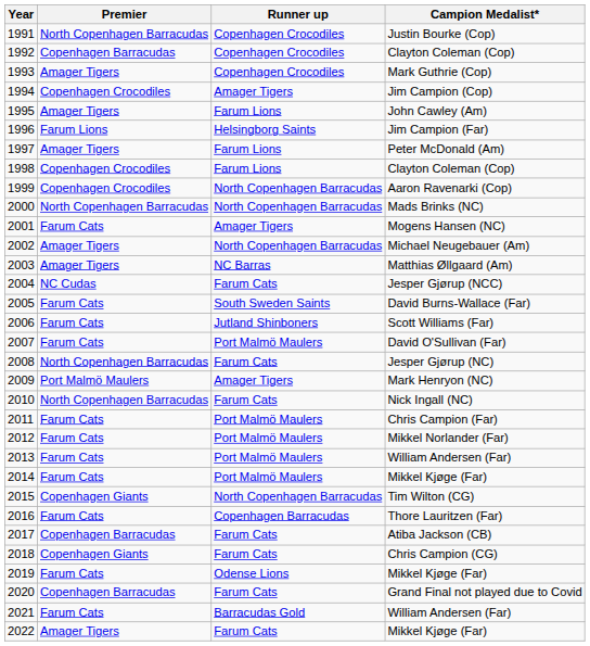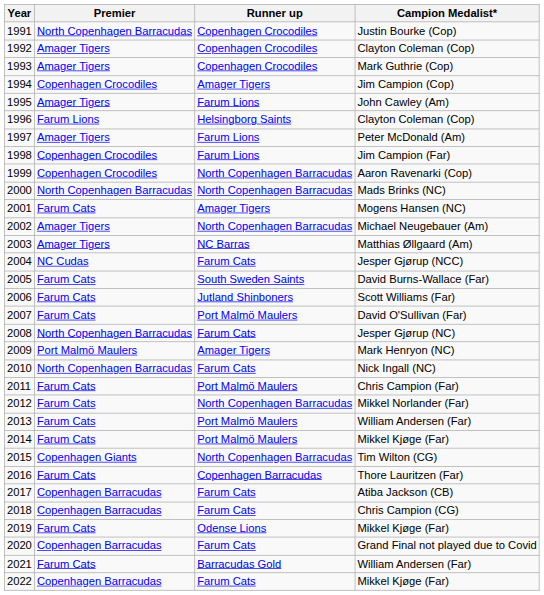1992 | Premier: Copenhagen Barracudas -> Amager Tigers
1996 | Campion Medalist*: Jim Campion (Far) -> Clayton Coleman (Cop)
1998 | Campion Medalist*: Clayton Coleman (Cop) -> Jim Campion (Far)
2012 | Runner up: Port Malmö Maulers -> North Copenhagen Barracudas
2018 | Premier: Copenhagen Giants -> Copenhagen Barracudas
2022 | Premier: Amager Tigers -> Copenhagen Barracudas
